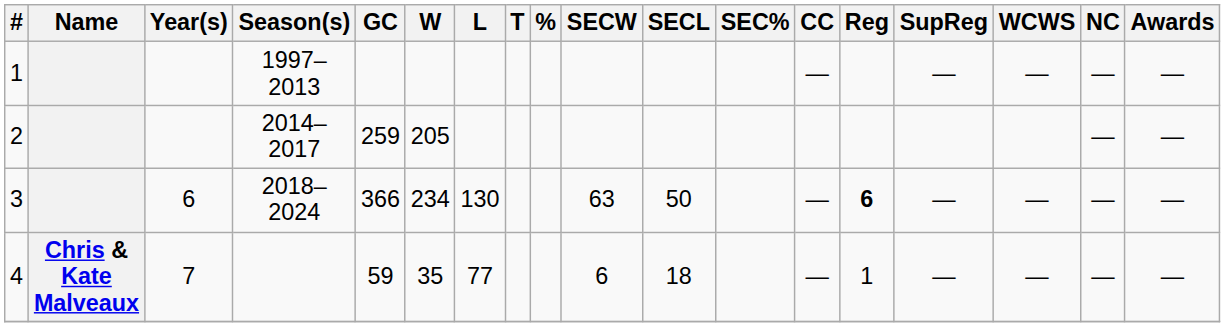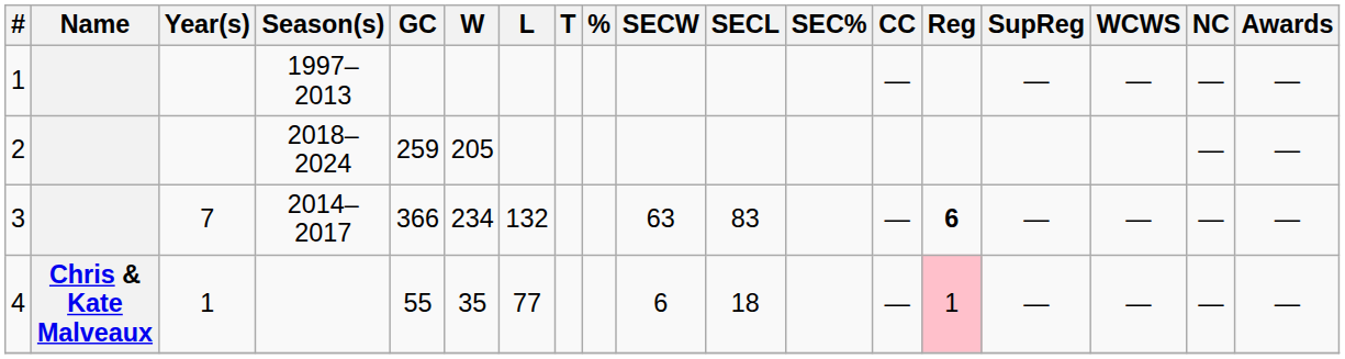2 | Season(s): 2014–2017 -> 2018–2024
3 | Year(s): 6 -> 7
3 | Season(s): 2018–2024 -> 2014–2017
3 | L: 130 -> 132
3 | SECL: 50 -> 83
4 | Year(s): 7 -> 1
4 | GC: 59 -> 55
4 | Reg: no background -> pink background
